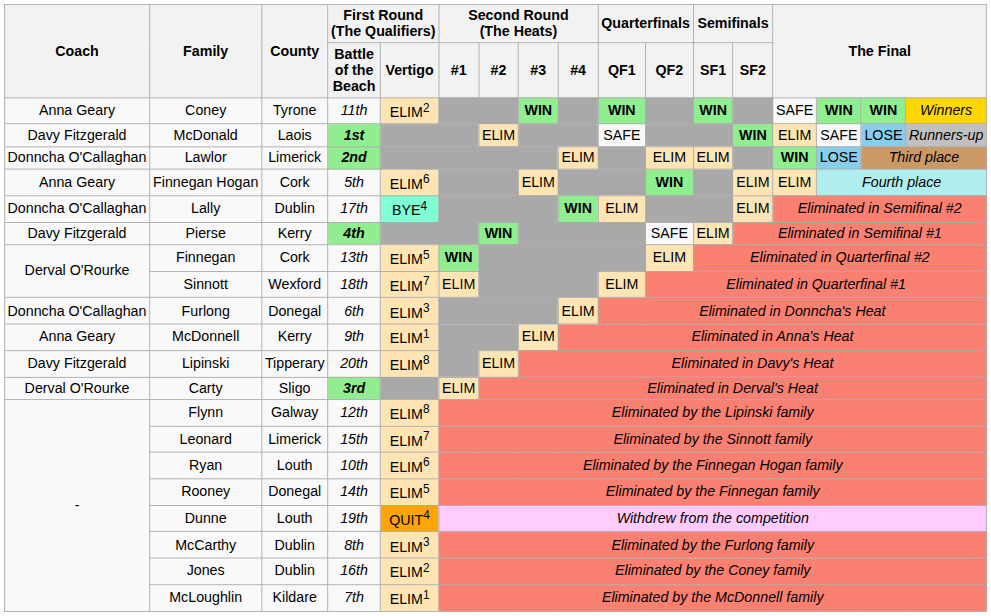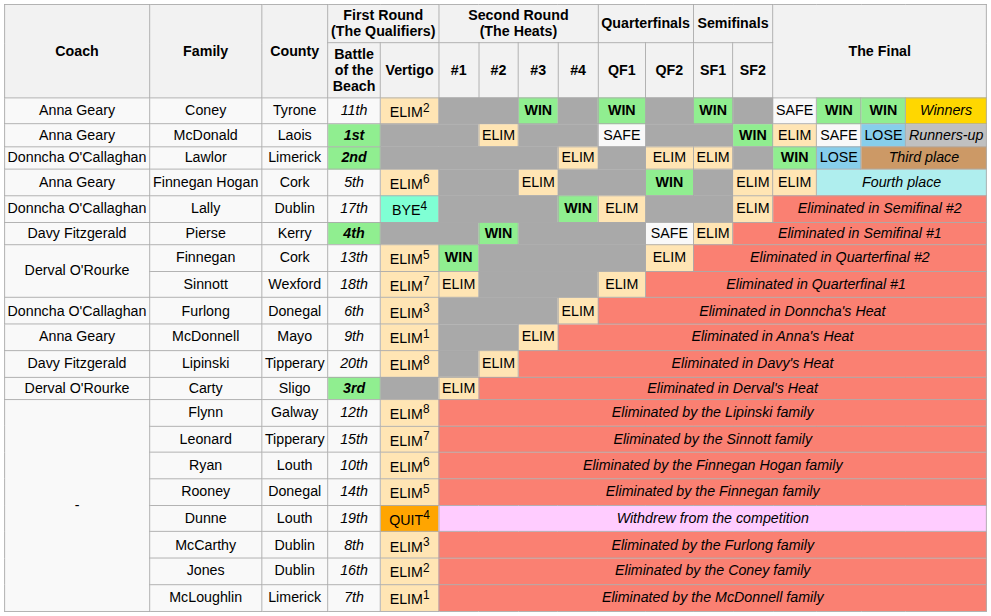McDonald | Coach: Davy Fitzgerald -> Anna Geary
McDonnell | County: Kerry -> Mayo
Leonard | County: Limerick -> Tipperary
McLoughlin | County: Kildare -> Limerick
